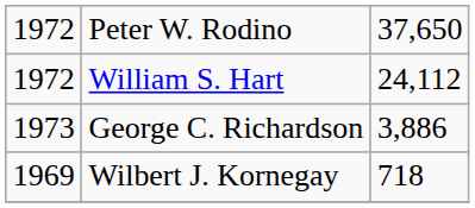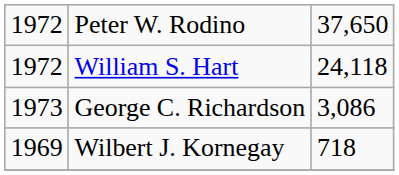William S. Hart | column 3: 24,112 -> 24,118
George C. Richardson | column 3: 3,886 -> 3,086
